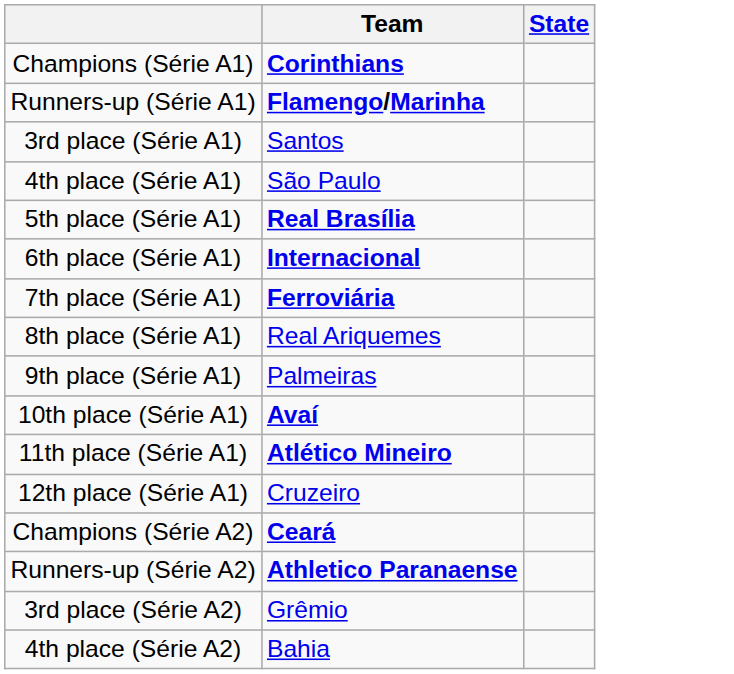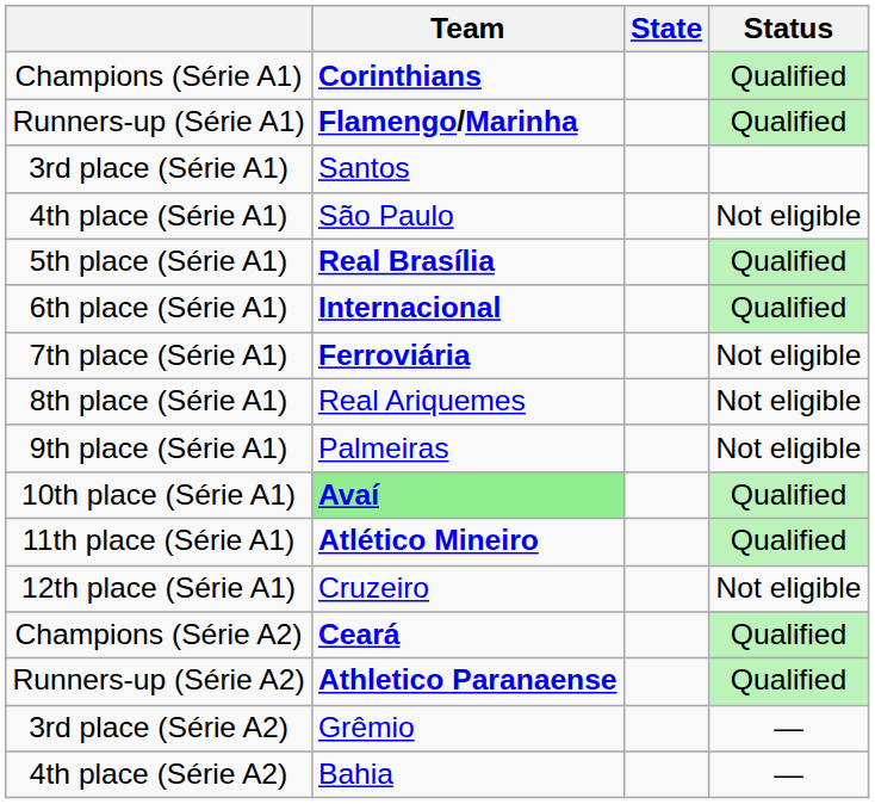+ column: Status | Qualified | Qualified | Not eligible | Qualified | Qualified | Not eligible | Not eligible | Not eligible | Qualified | Qualified | Not eligible | Qualified | Qualified | — | —
10th place (Série A1) | Team: no background -> lightgreen background
